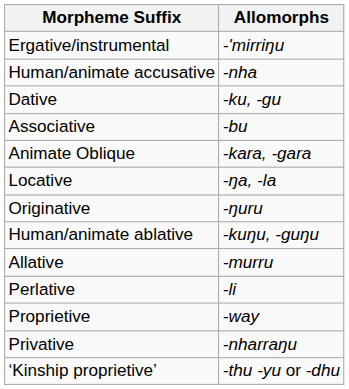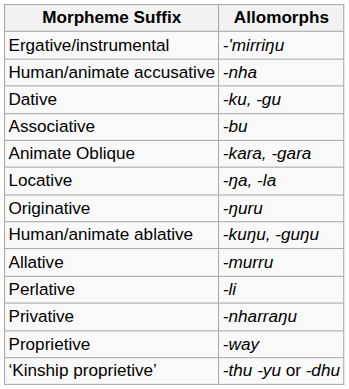rows swapped: Proprietive <-> Privative
